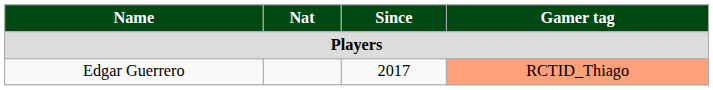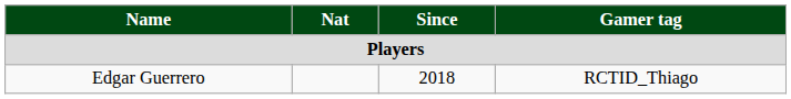Edgar Guerrero | Since: 2017 -> 2018
Edgar Guerrero | Gamer tag: lightsalmon background -> no background
